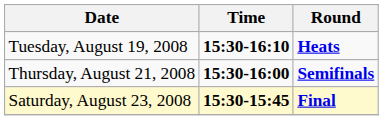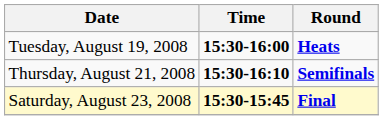Tuesday, August 19, 2008 | Time: 15:30-16:10 -> 15:30-16:00
Thursday, August 21, 2008 | Time: 15:30-16:00 -> 15:30-16:10
